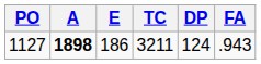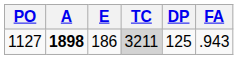1127 | TC: no background -> lightgrey background
1127 | DP: 124 -> 125
